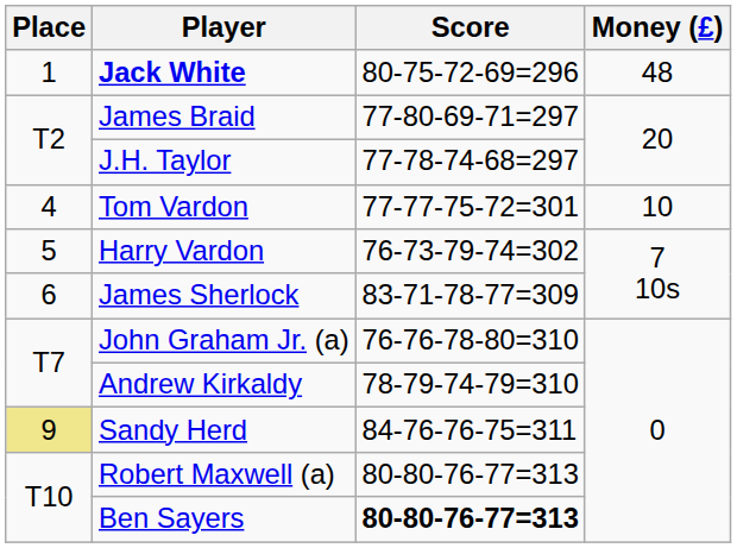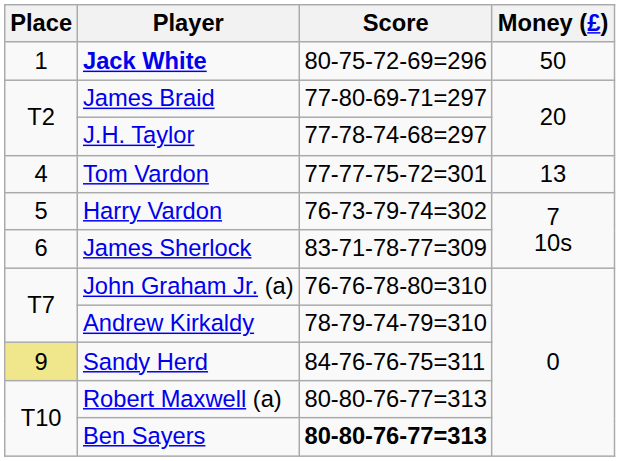Jack White | Money (£): 48 -> 50
Tom Vardon | Money (£): 10 -> 13
